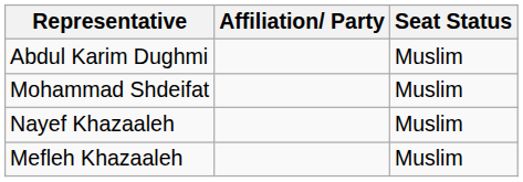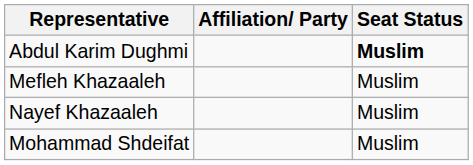Abdul Karim Dughmi | Seat Status: normal -> bold
rows swapped: Mefleh Khazaaleh <-> Mohammad Shdeifat
